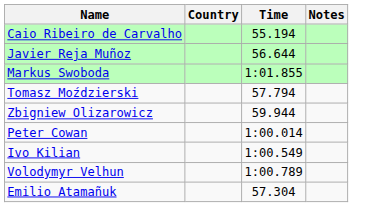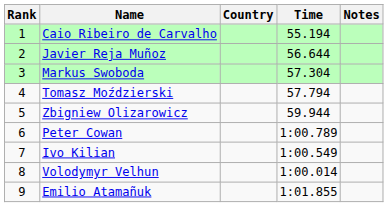+ column: Rank | 1 | 2 | 3 | 4 | 5 | 6 | 7 | 8 | 9
Markus Swoboda | Time: 1:01.855 -> 57.304
Peter Cowan | Time: 1:00.014 -> 1:00.789
Volodymyr Velhun | Time: 1:00.789 -> 1:00.014
Emilio Atamañuk | Time: 57.304 -> 1:01.855
